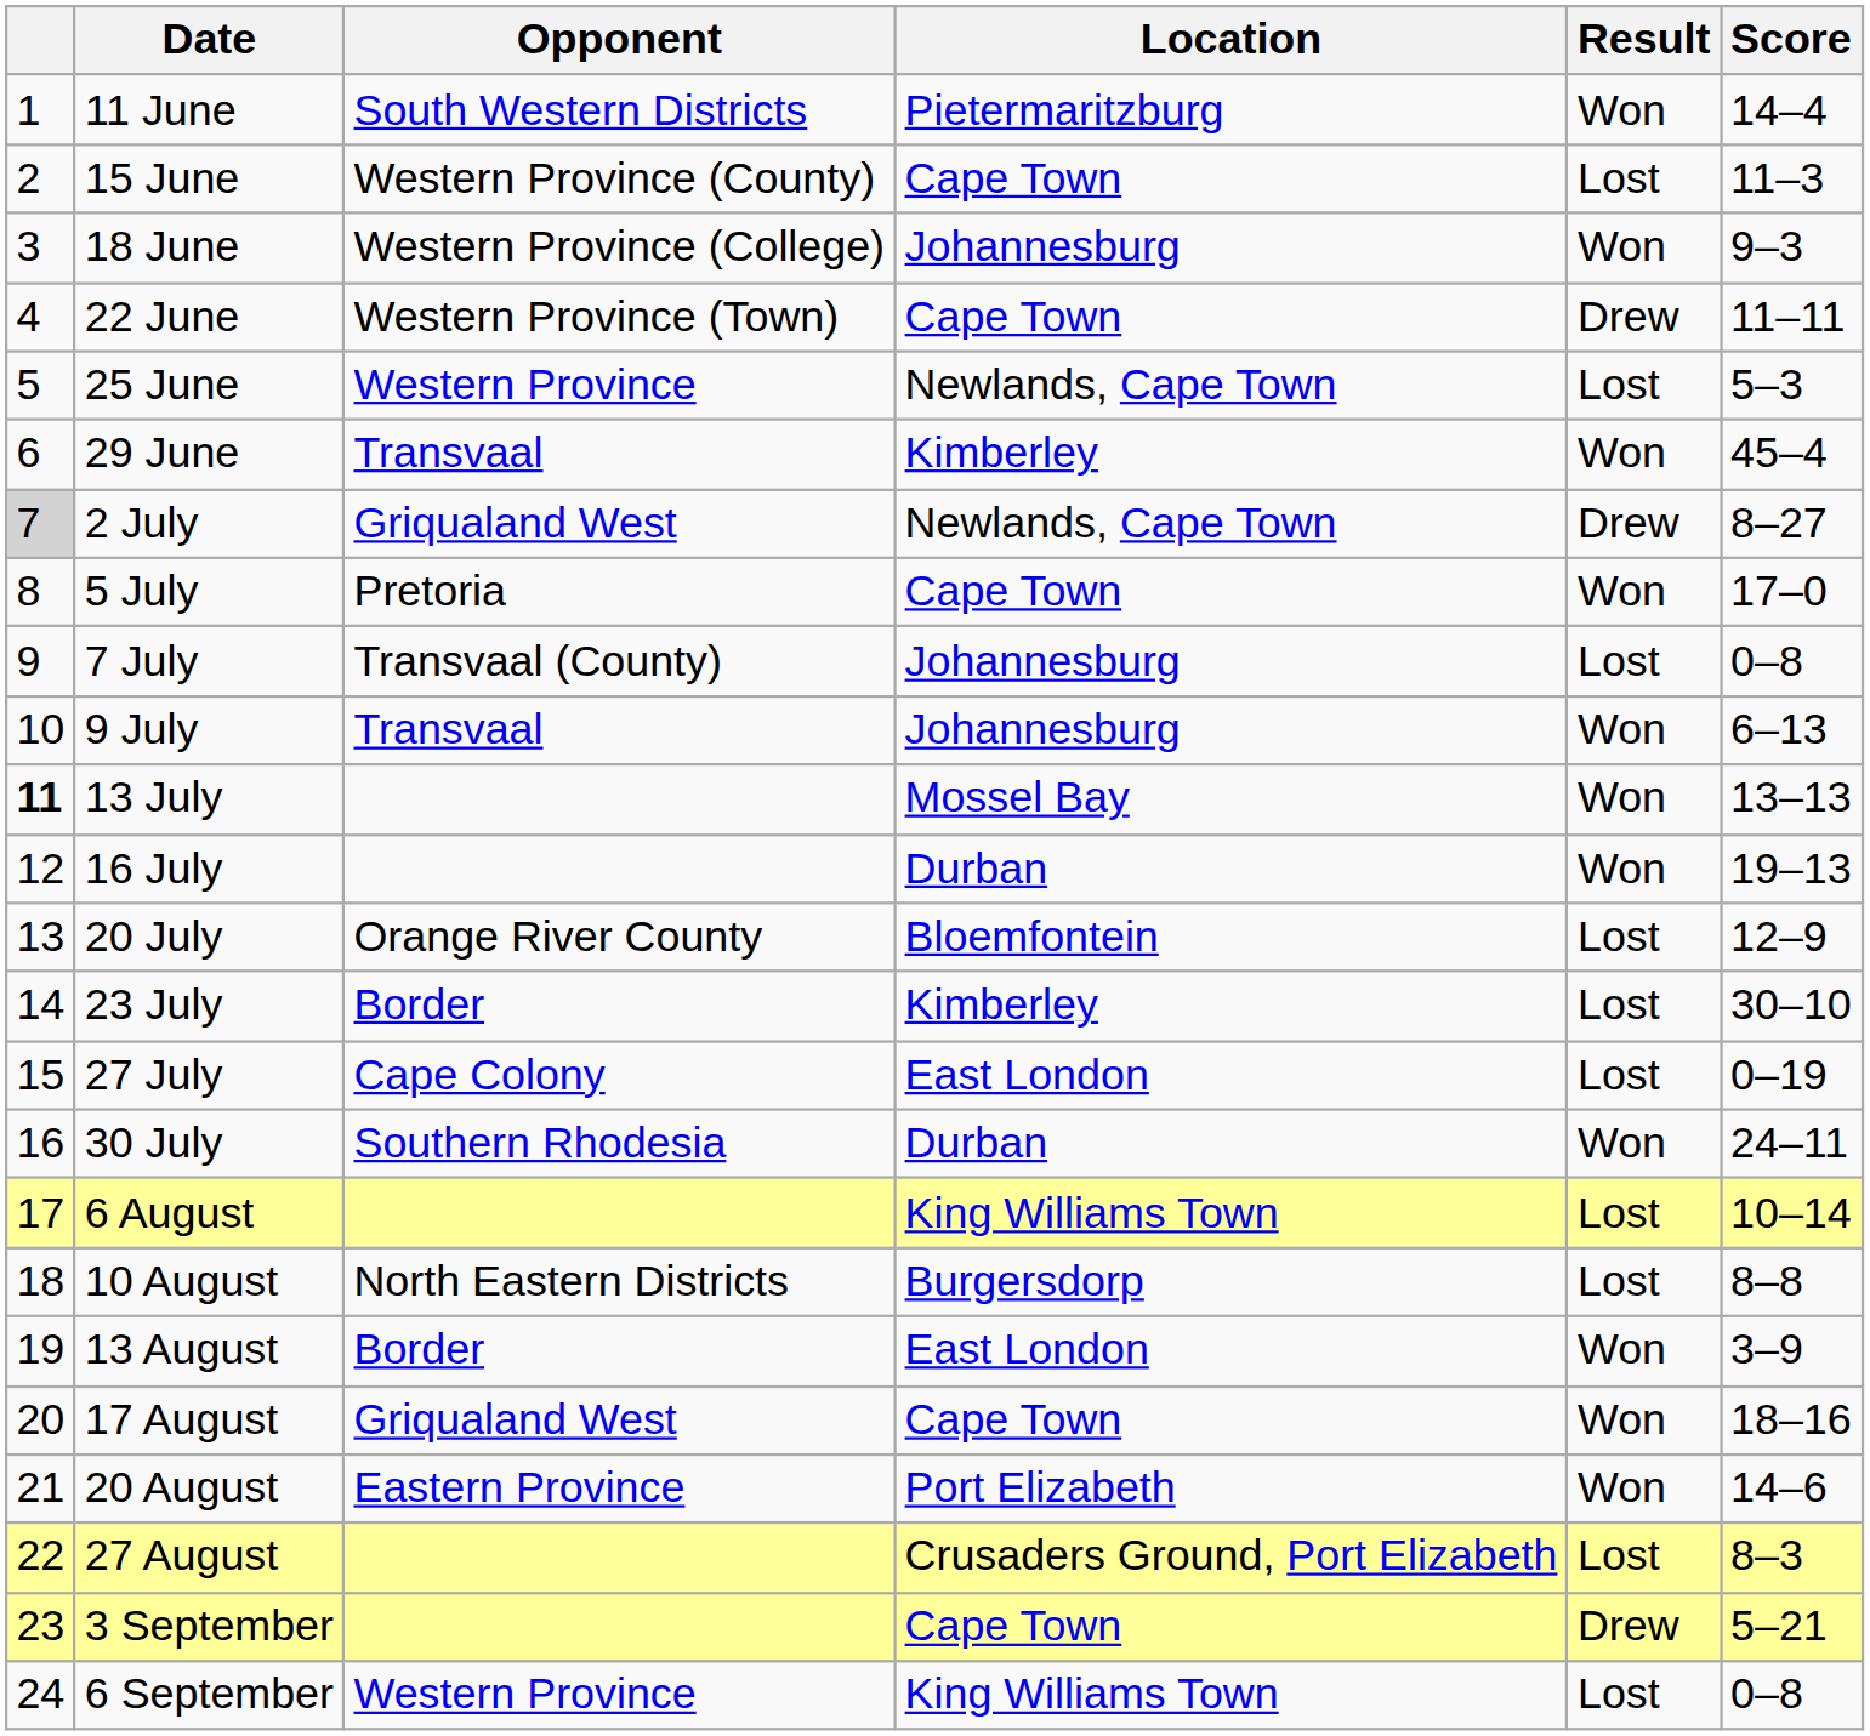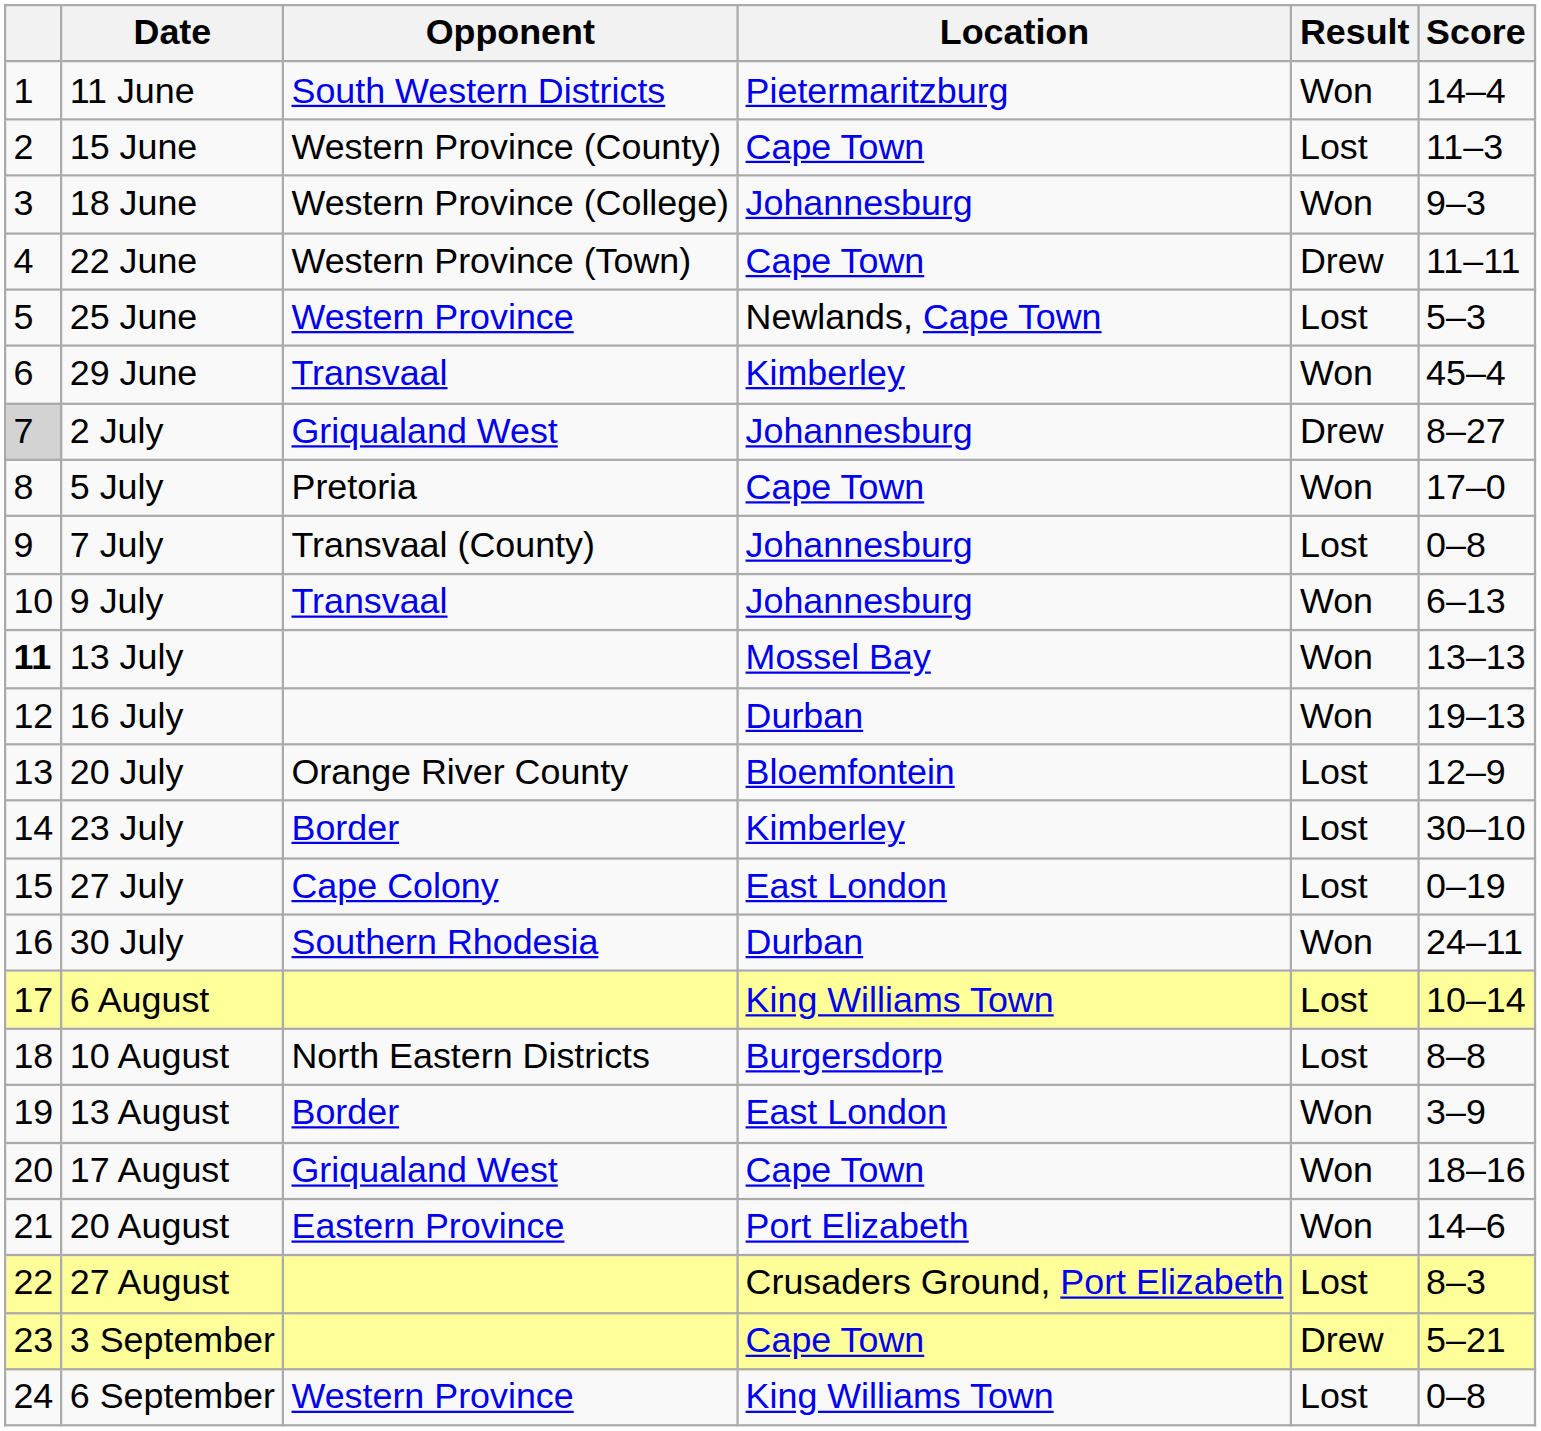2 July | Location: Newlands, Cape Town -> Johannesburg
